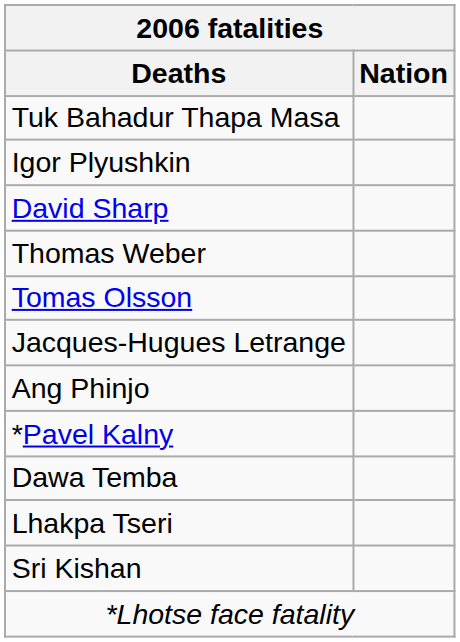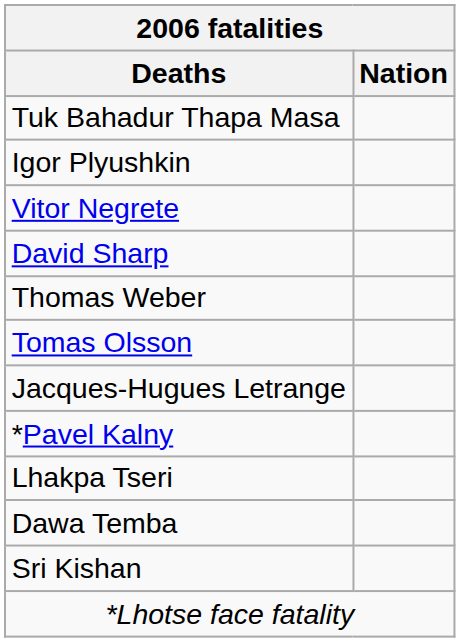+ row: Vitor Negrete
- row: Ang Phinjo
rows swapped: Lhakpa Tseri <-> Dawa Temba
